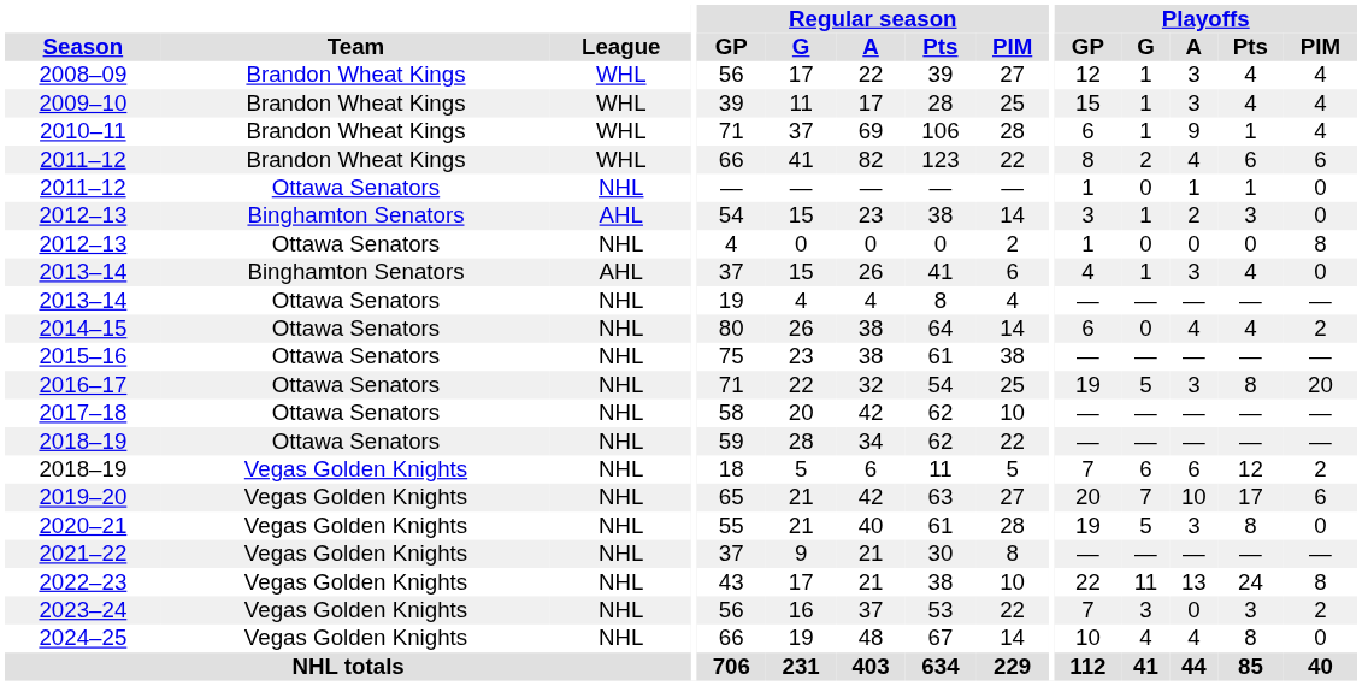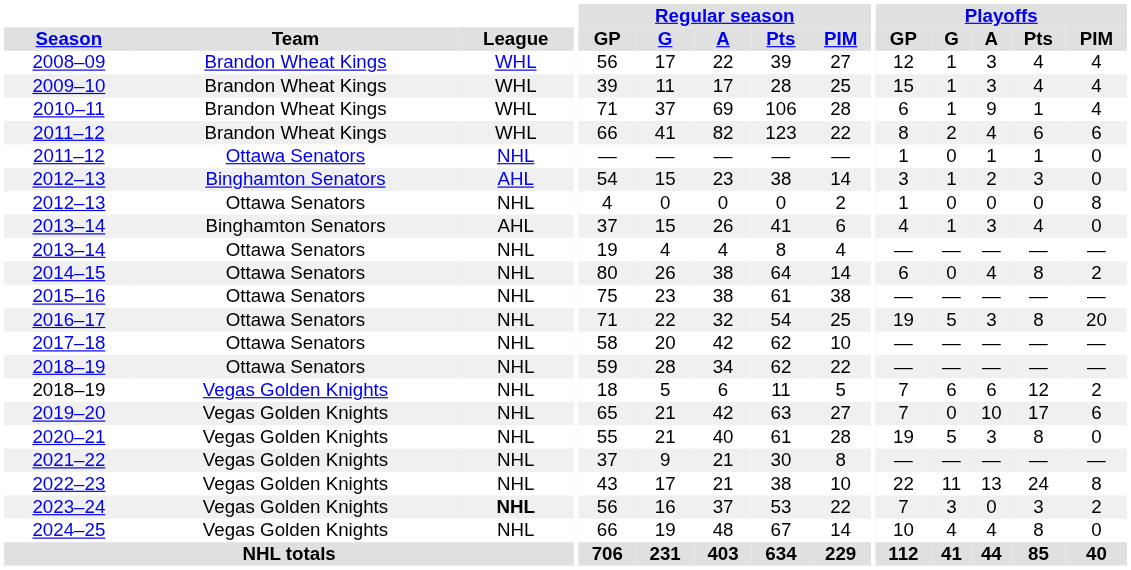2014–15 | Playoffs / Pts: 4 -> 8
2019–20 | Playoffs / GP: 20 -> 7
2019–20 | Playoffs / G: 7 -> 0
2023–24 | League: normal -> bold
